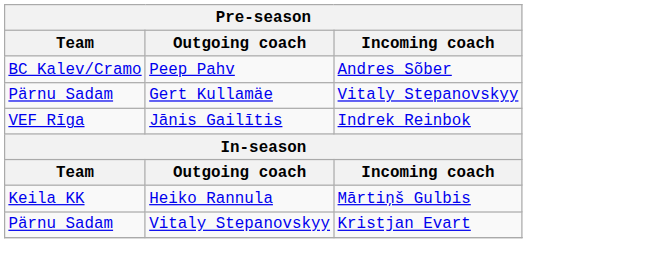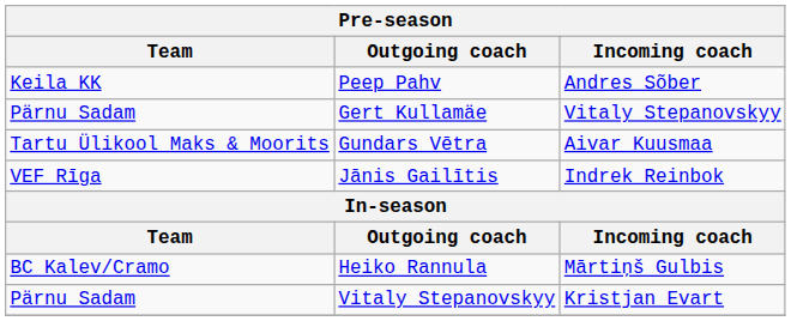Peep Pahv | Team: BC Kalev/Cramo -> Keila KK
+ row: Tartu Ülikool Maks & Moorits | Gundars Vētra | Aivar Kuusmaa
Heiko Rannula | Team: Keila KK -> BC Kalev/Cramo
